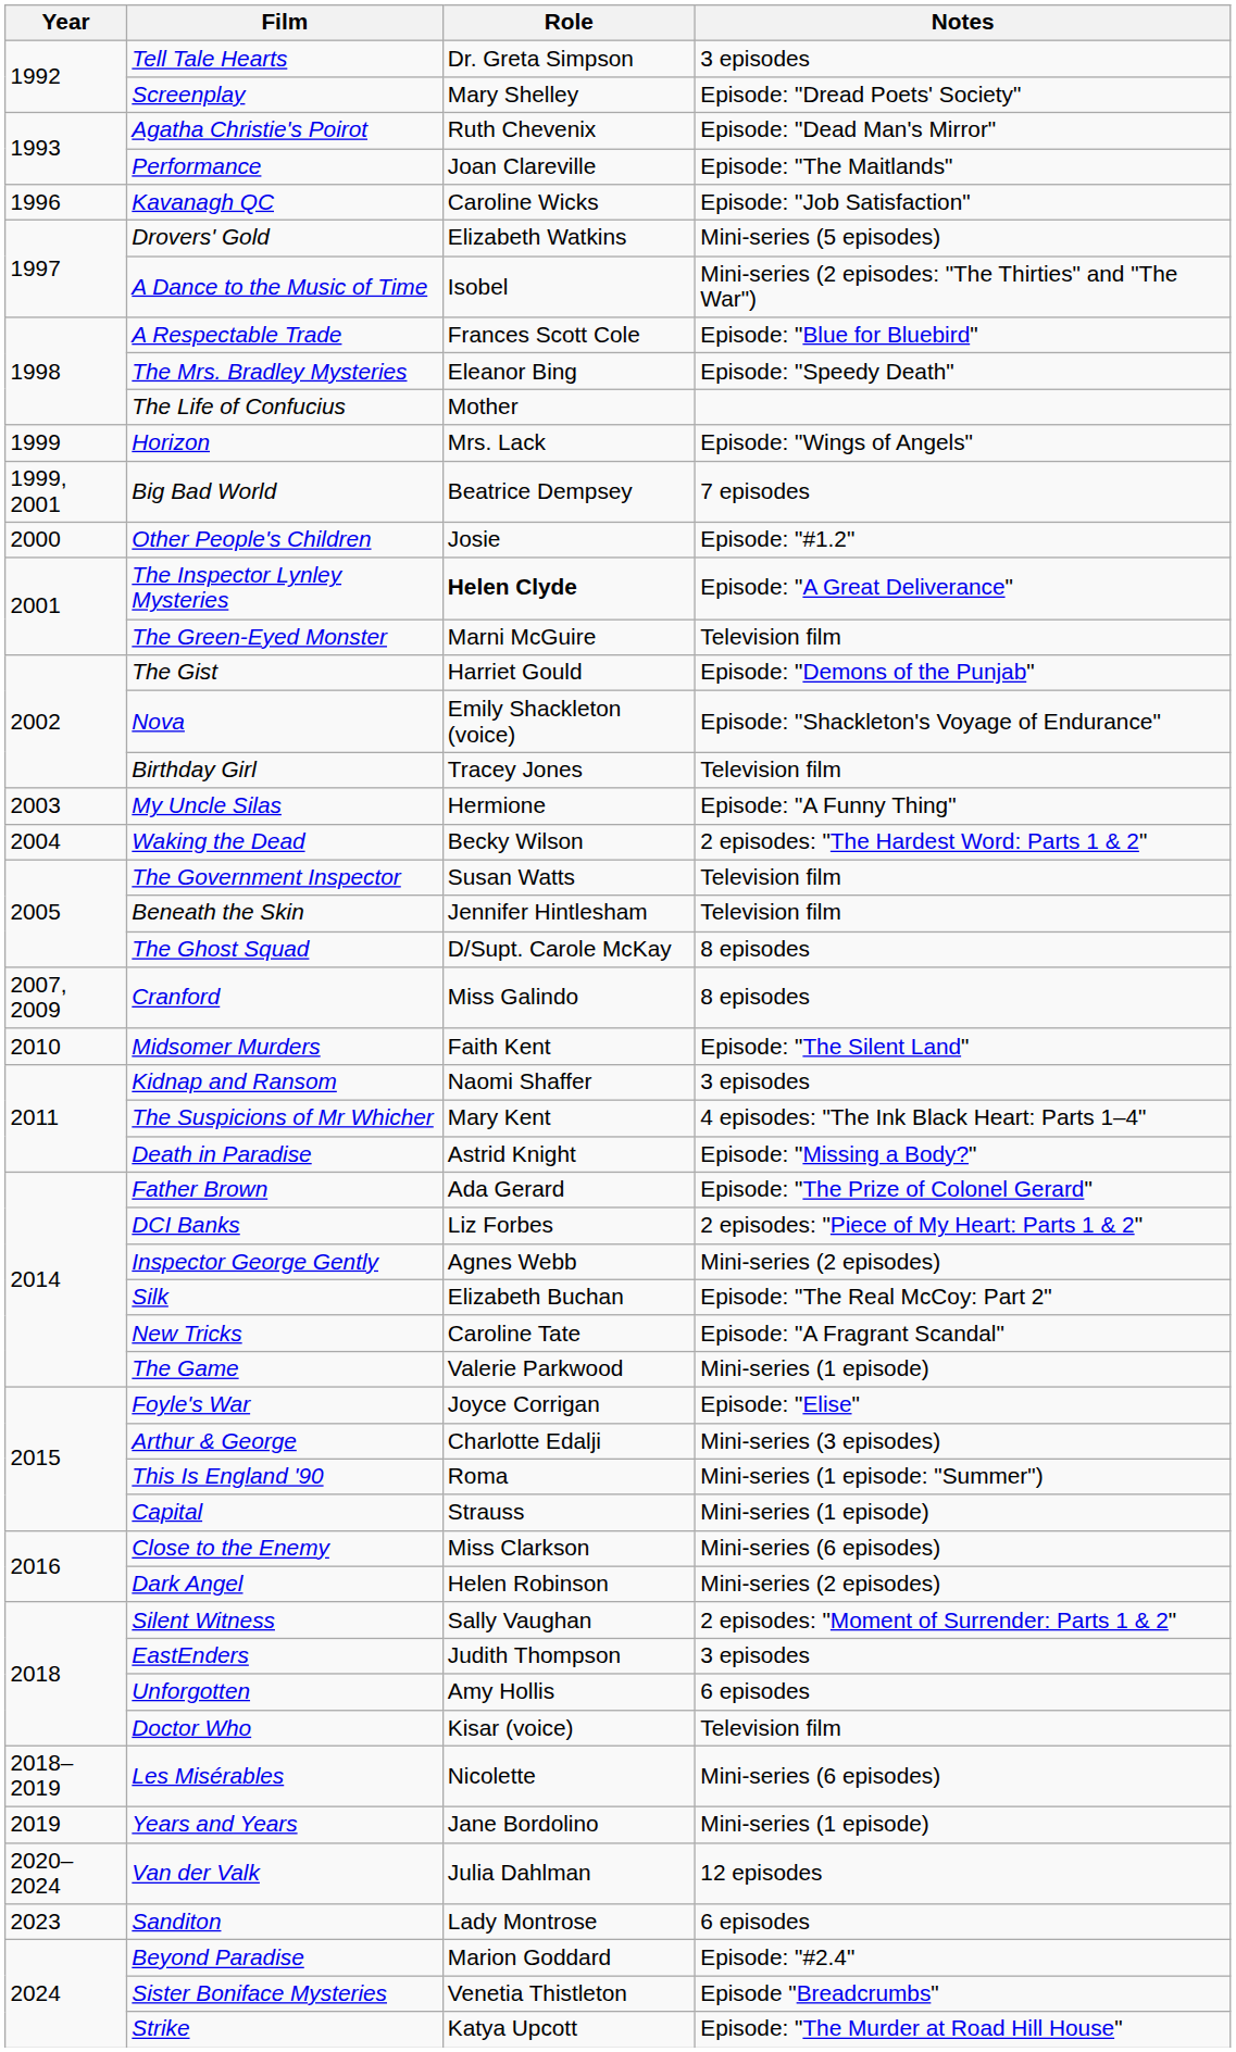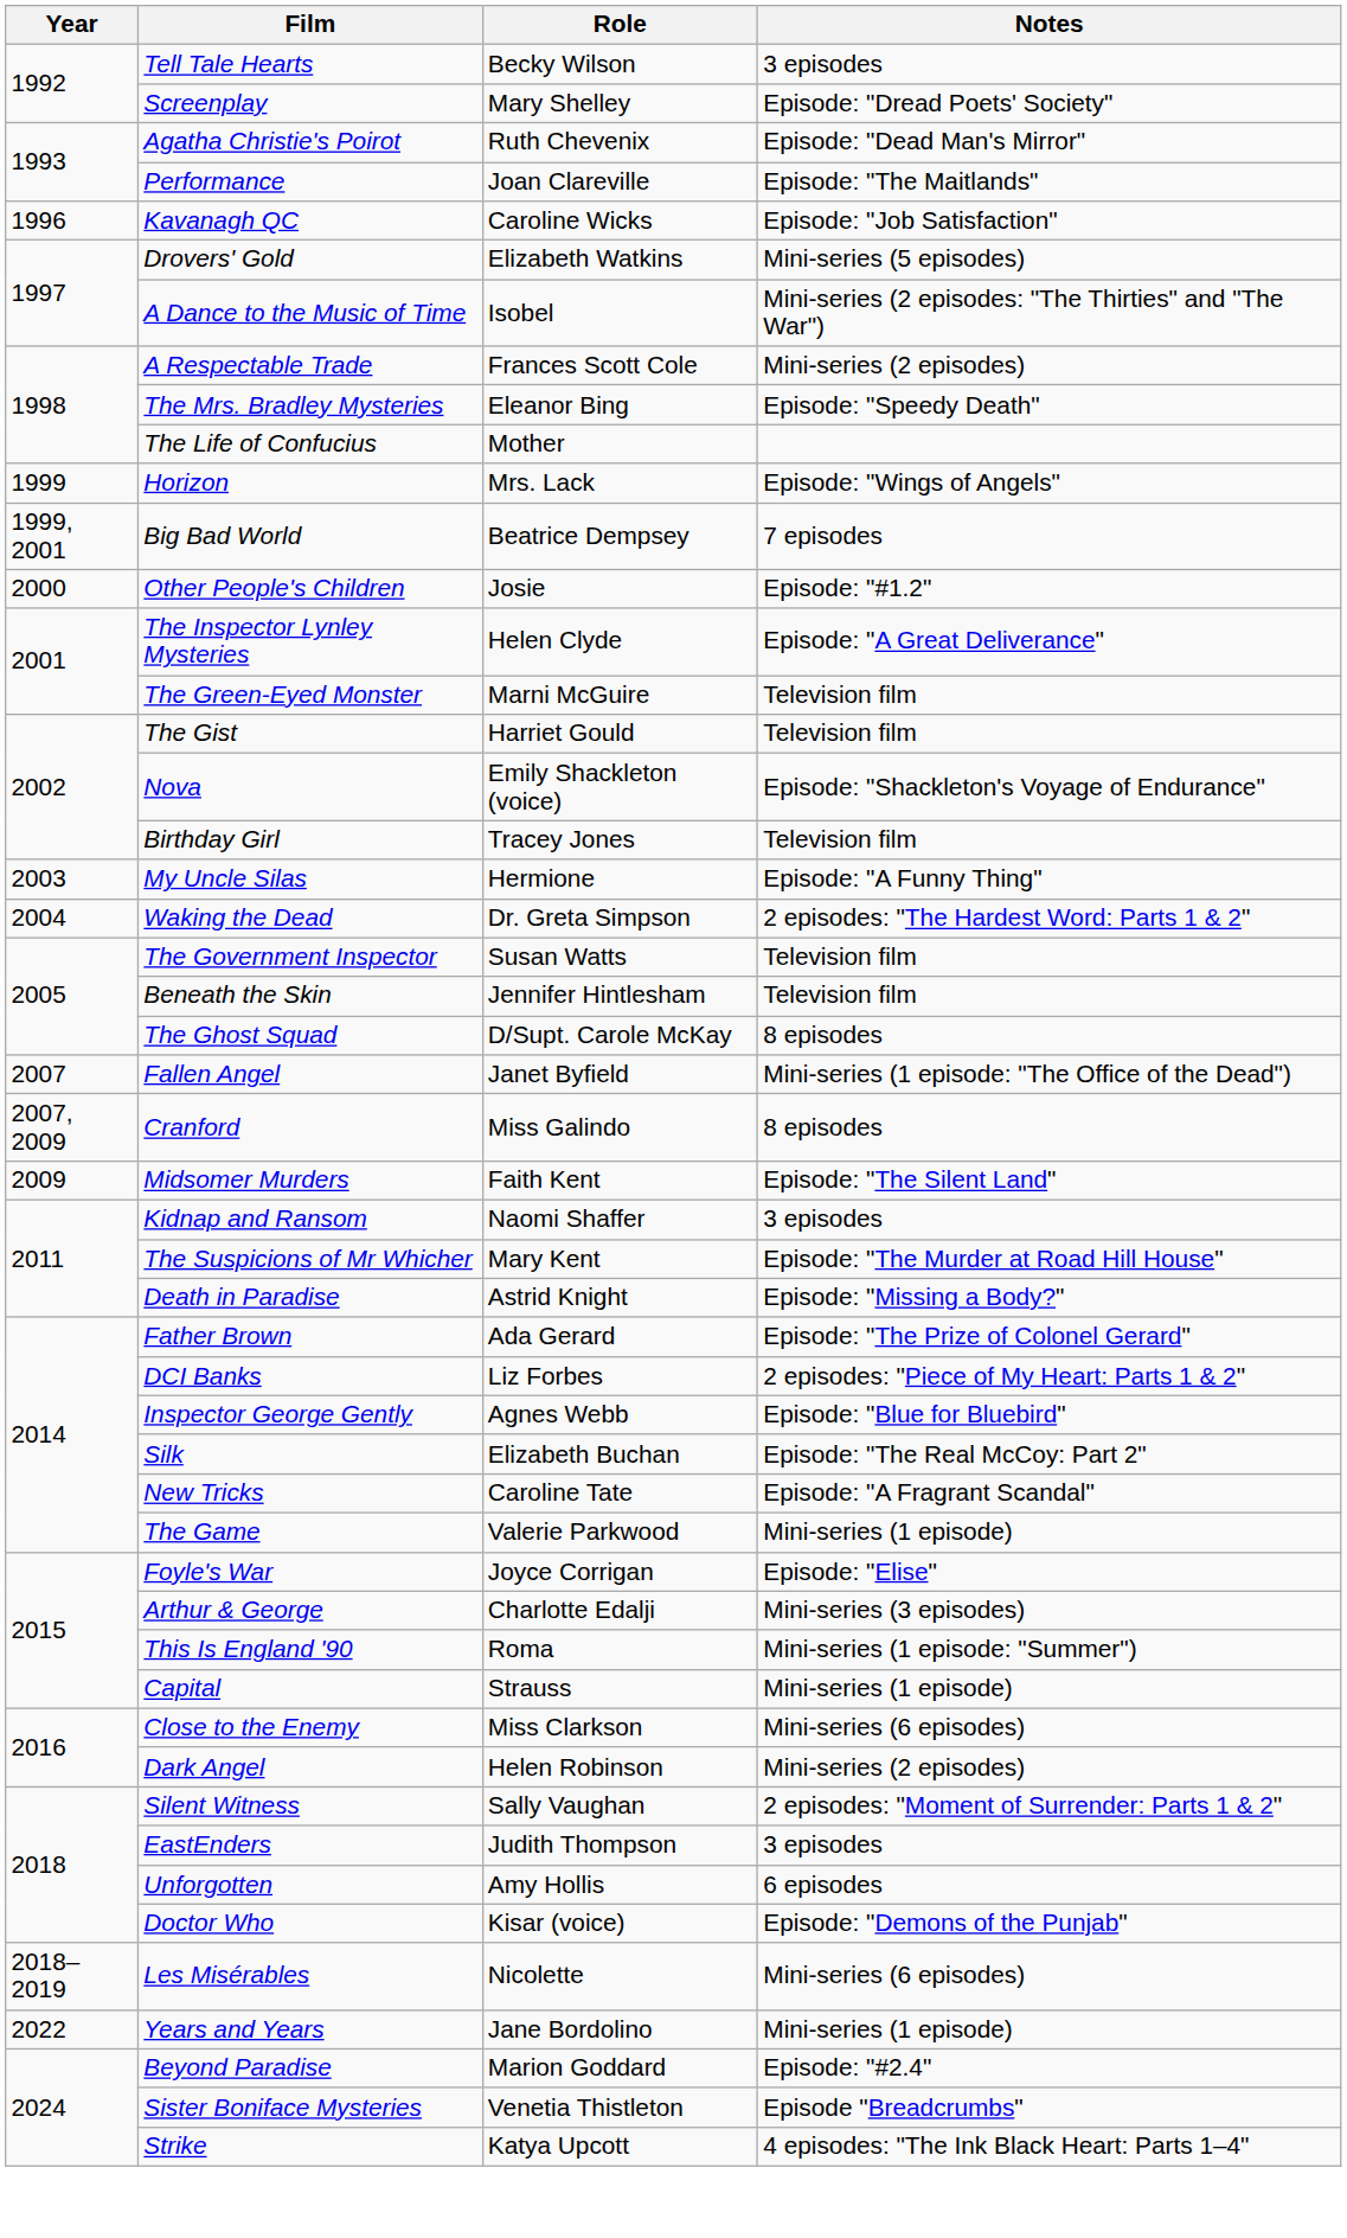Tell Tale Hearts | Role: Dr. Greta Simpson -> Becky Wilson
A Respectable Trade | Notes: Episode: "Blue for Bluebird" -> Mini-series (2 episodes)
The Inspector Lynley Mysteries | Role: bold -> normal
The Gist | Notes: Episode: "Demons of the Punjab" -> Television film
Waking the Dead | Role: Becky Wilson -> Dr. Greta Simpson
+ row: 2007 | Fallen Angel | Janet Byfield | Mini-series (1 episode: "The Office of the Dead")
Midsomer Murders | Year: 2010 -> 2009
The Suspicions of Mr Whicher | Notes: 4 episodes: "The Ink Black Heart: Parts 1‒4" -> Episode: "The Murder at Road Hill House"
Inspector George Gently | Notes: Mini-series (2 episodes) -> Episode: "Blue for Bluebird"
Doctor Who | Notes: Television film -> Episode: "Demons of the Punjab"
Years and Years | Year: 2019 -> 2022
- row: 2020‒2024 | Van der Valk | Julia Dahlman | 12 episodes
- row: 2023 | Sanditon | Lady Montrose | 6 episodes
Strike | Notes: Episode: "The Murder at Road Hill House" -> 4 episodes: "The Ink Black Heart: Parts 1‒4"
